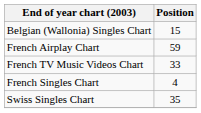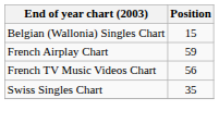French TV Music Videos Chart | Position: 33 -> 56
- row: French Singles Chart | 4
